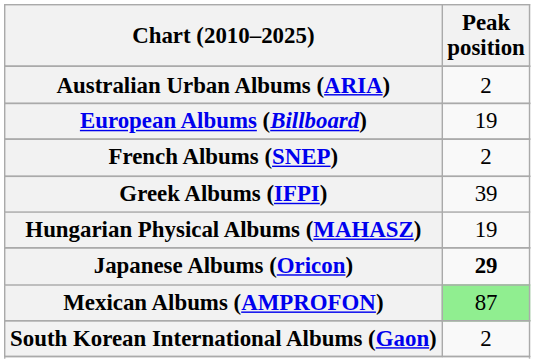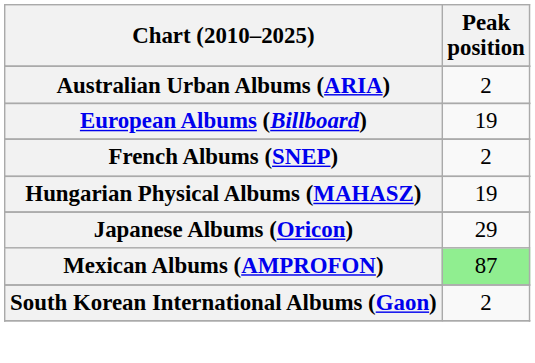- row: Greek Albums (IFPI) | 39
Japanese Albums (Oricon) | Peak position: bold -> normal
